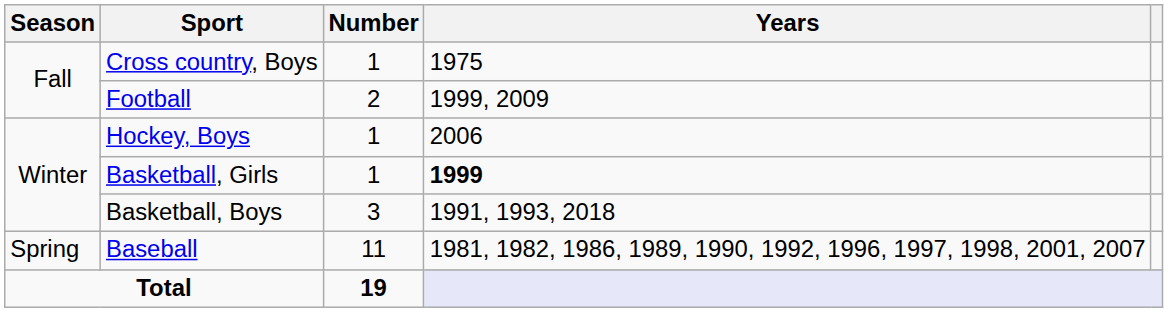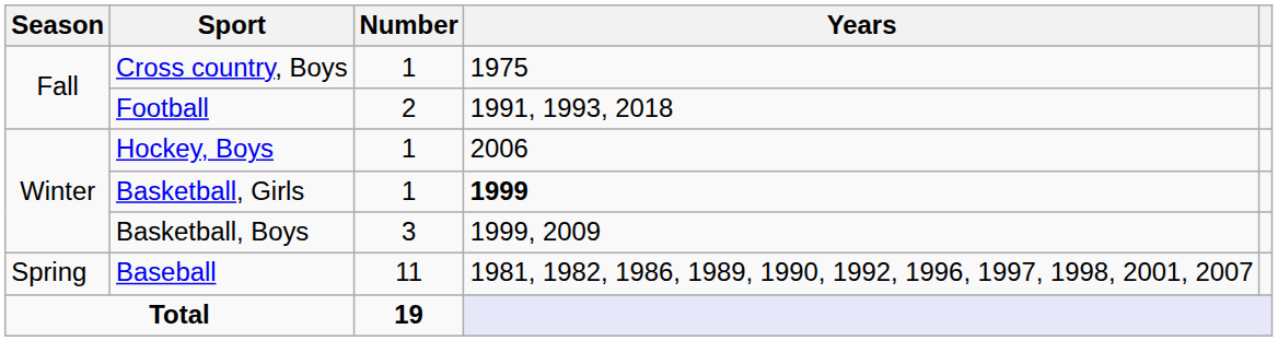Football | Years: 1999, 2009 -> 1991, 1993, 2018
Basketball, Boys | Years: 1991, 1993, 2018 -> 1999, 2009
